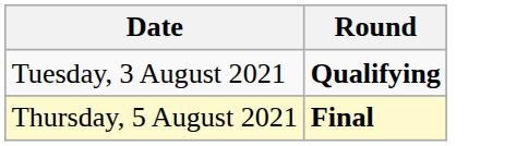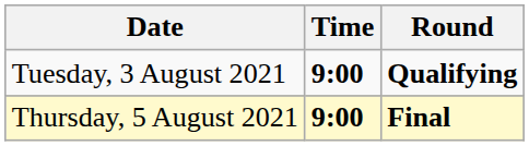+ column: Time | 9:00 | 9:00
